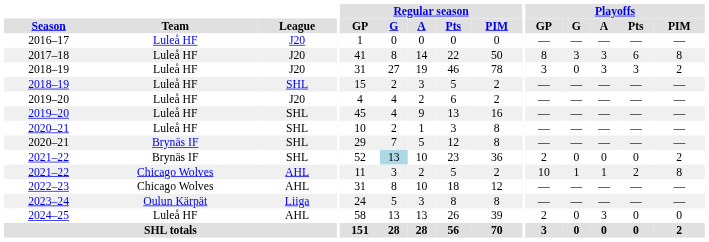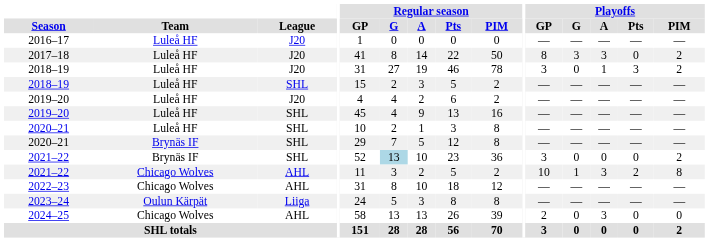2017–18 | Playoffs / Pts: 6 -> 0
2017–18 | Playoffs / PIM: 8 -> 2
2018–19 / J20 | Playoffs / A: 3 -> 1
2021–22 / SHL | Playoffs / GP: 2 -> 3
2021–22 / AHL | Playoffs / A: 1 -> 3
2024–25 | Team: Luleå HF -> Chicago Wolves
